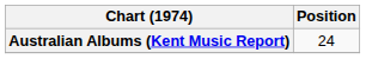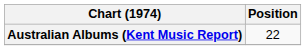Australian Albums (Kent Music Report) | Position: 24 -> 22
